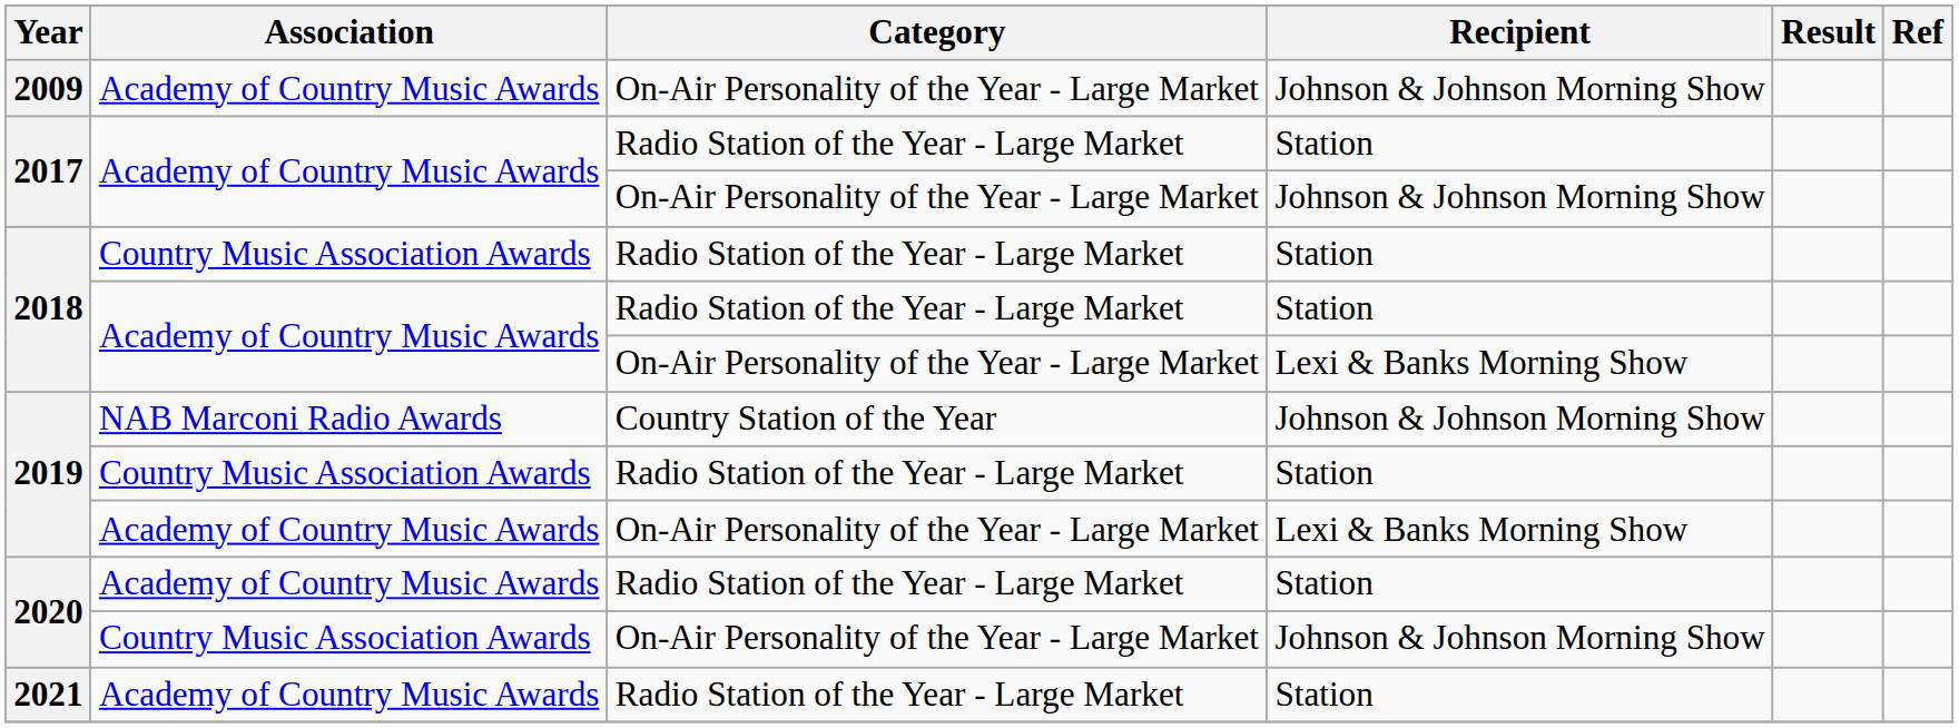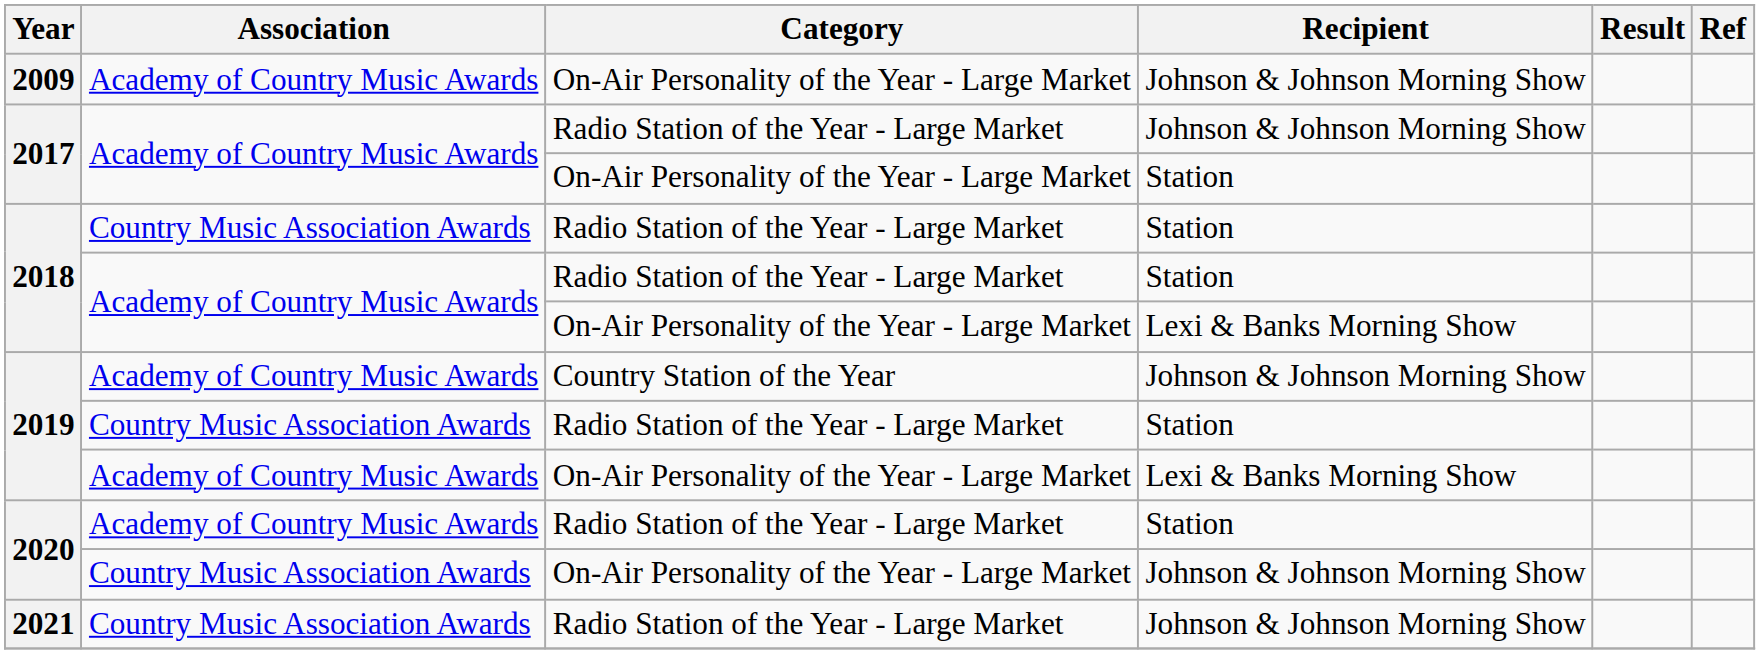2017 / Radio Station of the Year - Large Market | Recipient: Station -> Johnson & Johnson Morning Show
2017 / On-Air Personality of the Year - Large Market | Recipient: Johnson & Johnson Morning Show -> Station
2019 / Country Station of the Year | Association: NAB Marconi Radio Awards -> Academy of Country Music Awards
2021 | Association: Academy of Country Music Awards -> Country Music Association Awards
2021 | Recipient: Station -> Johnson & Johnson Morning Show
